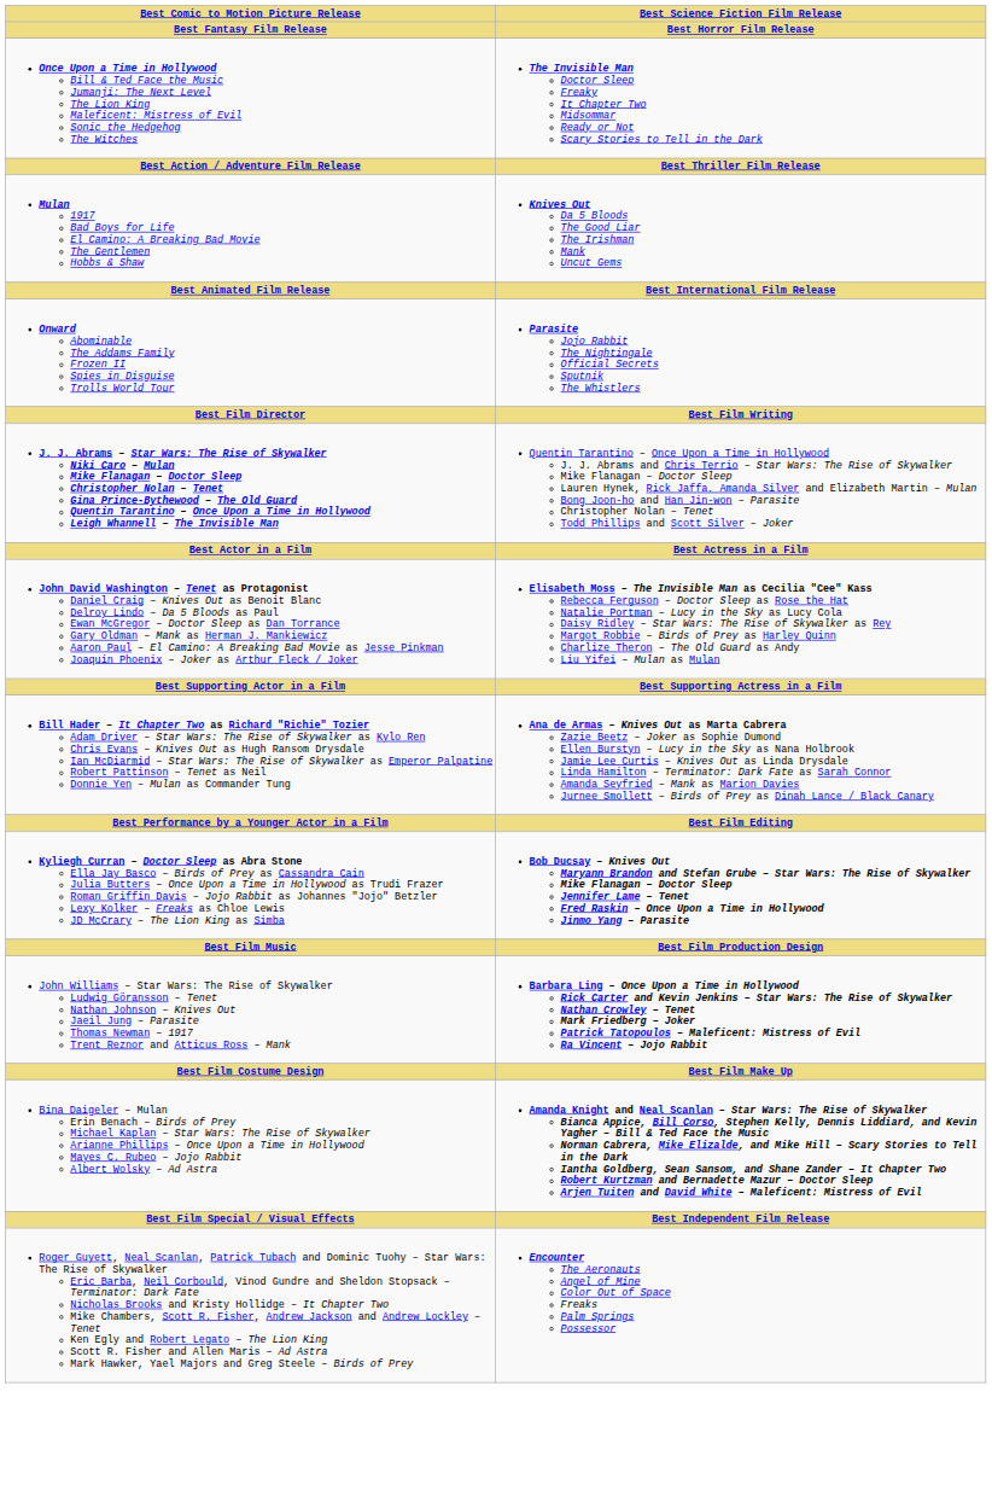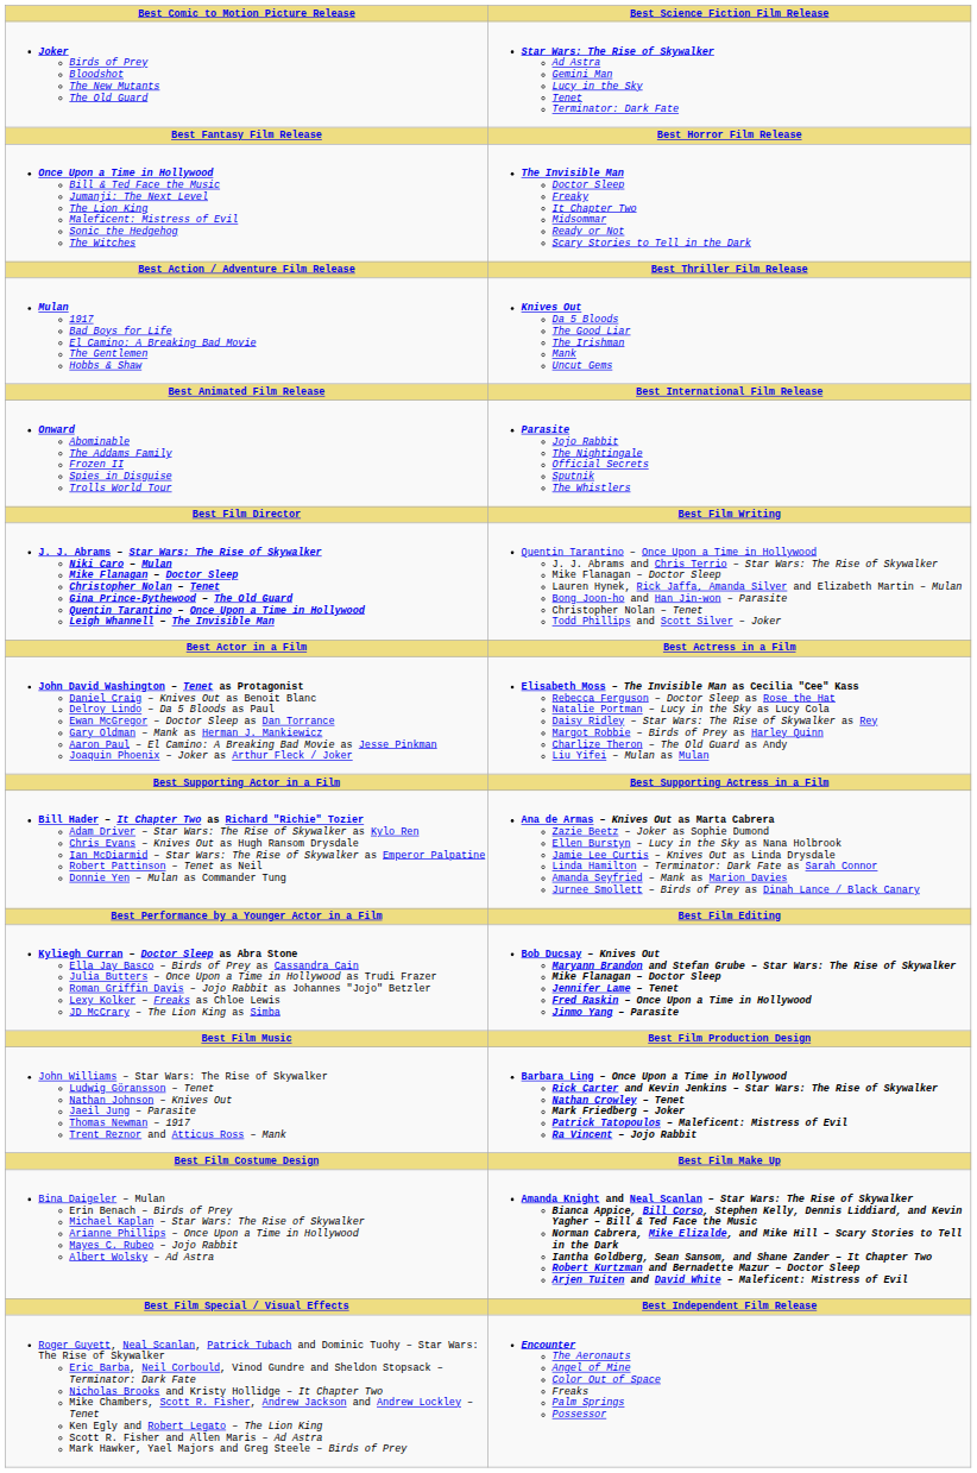+ row: Joker Birds of Prey Bloodshot The New Mutants The Old Guard | Star Wars: The Rise of Skywalker Ad Astra Gemini Man Lucy in the Sky Tenet Terminator: Dark Fate
